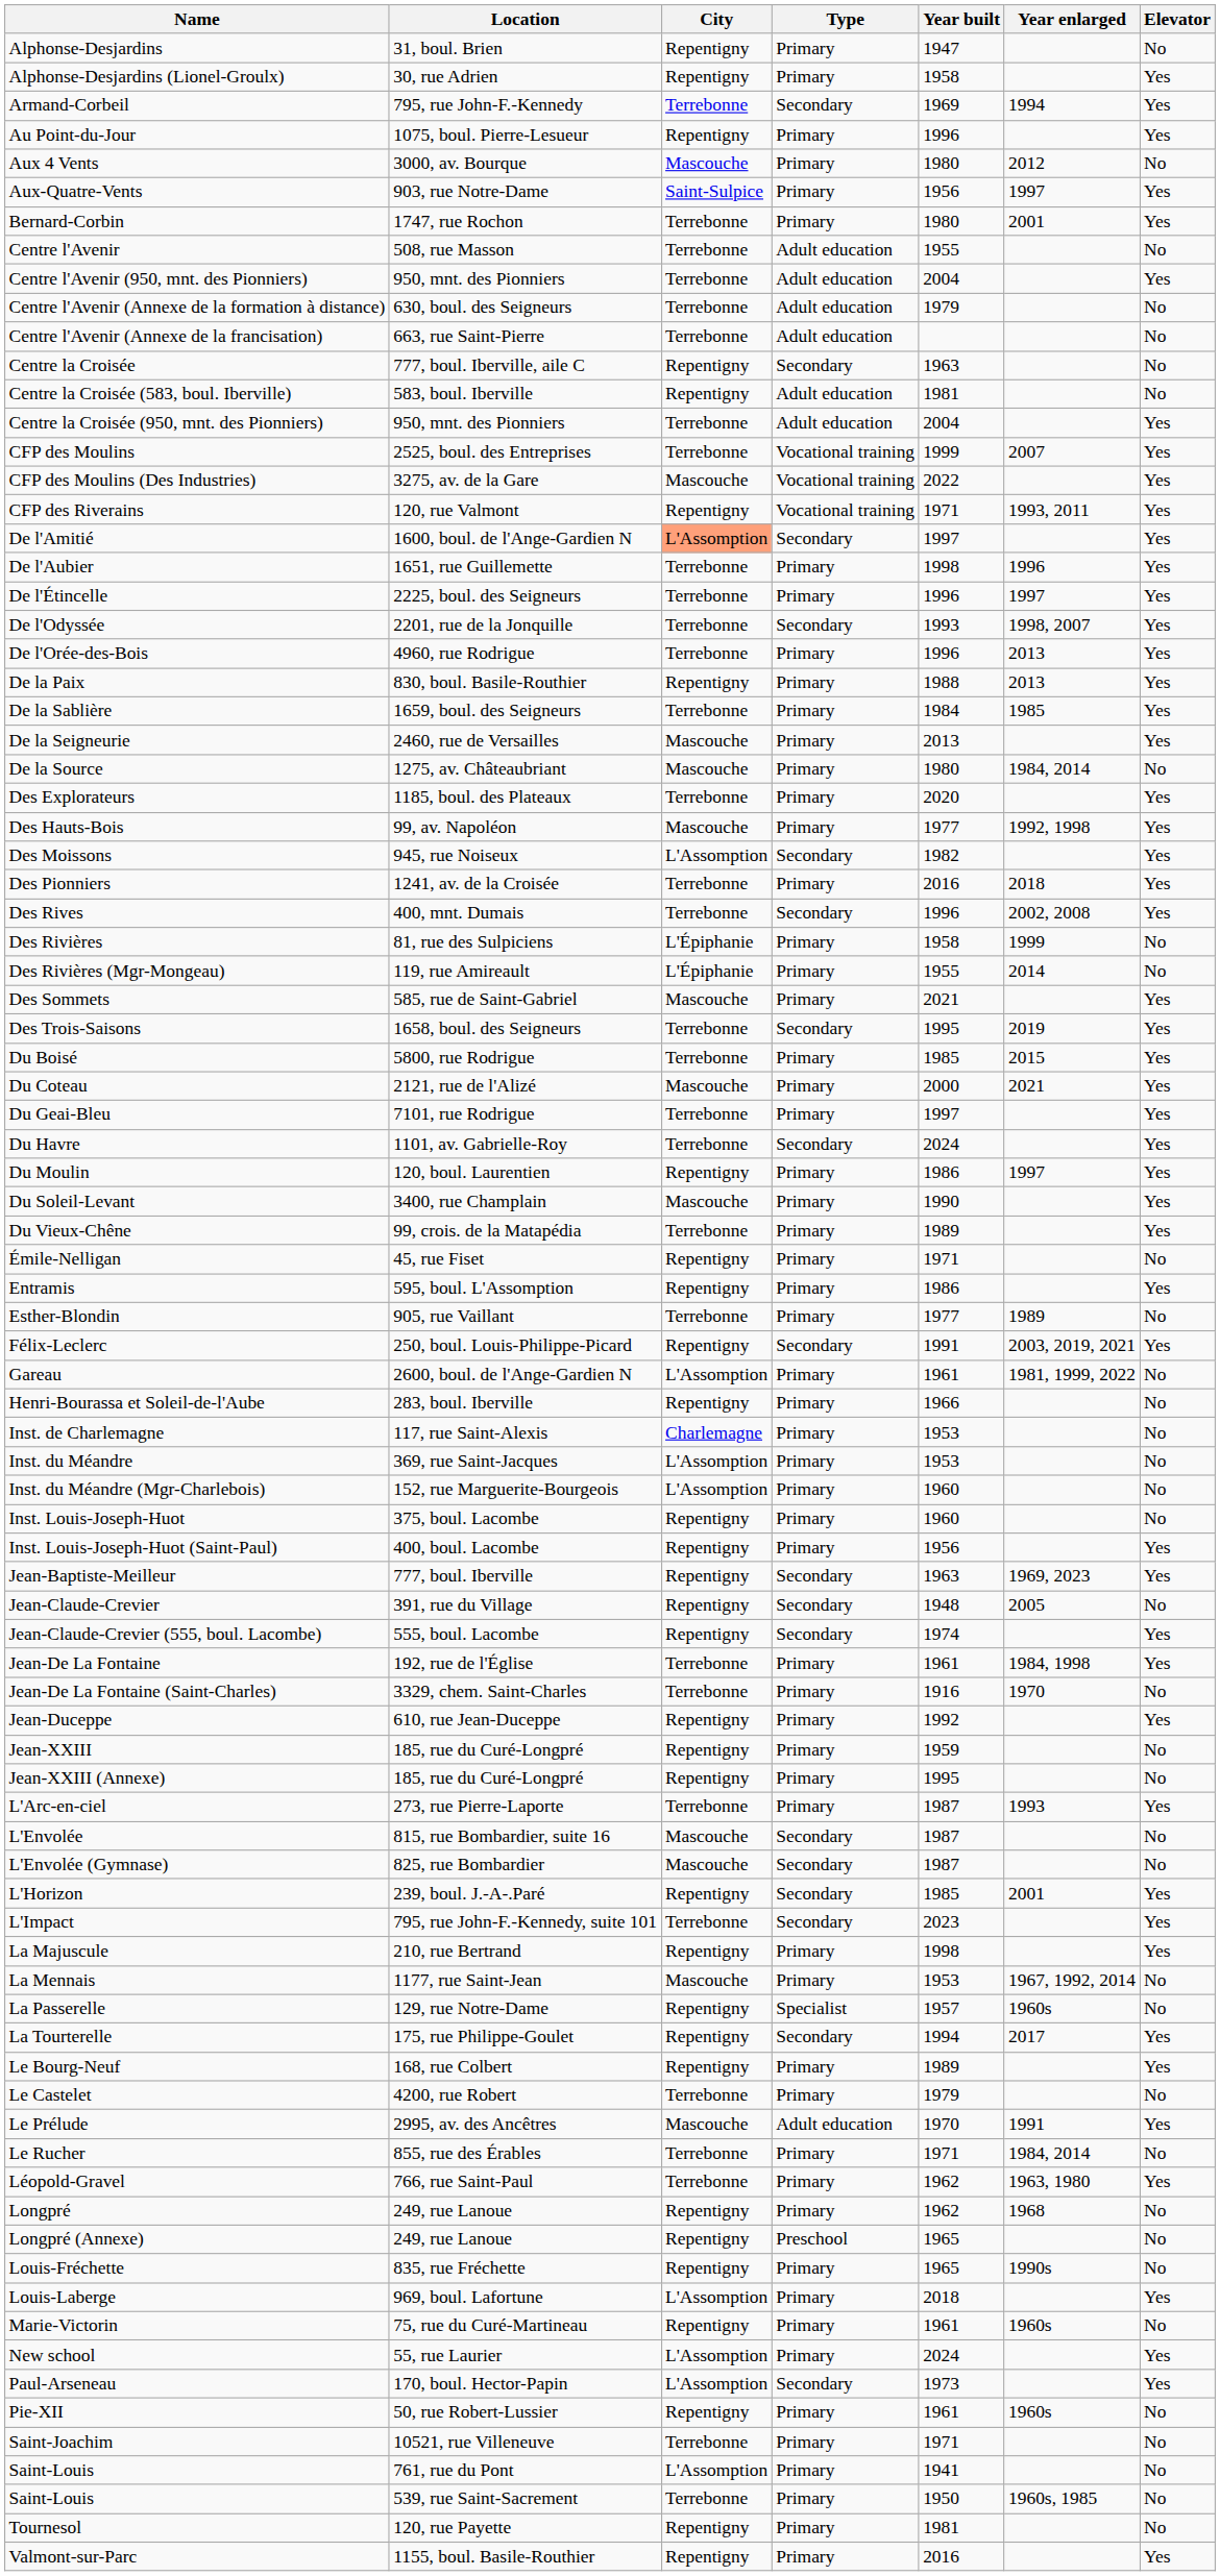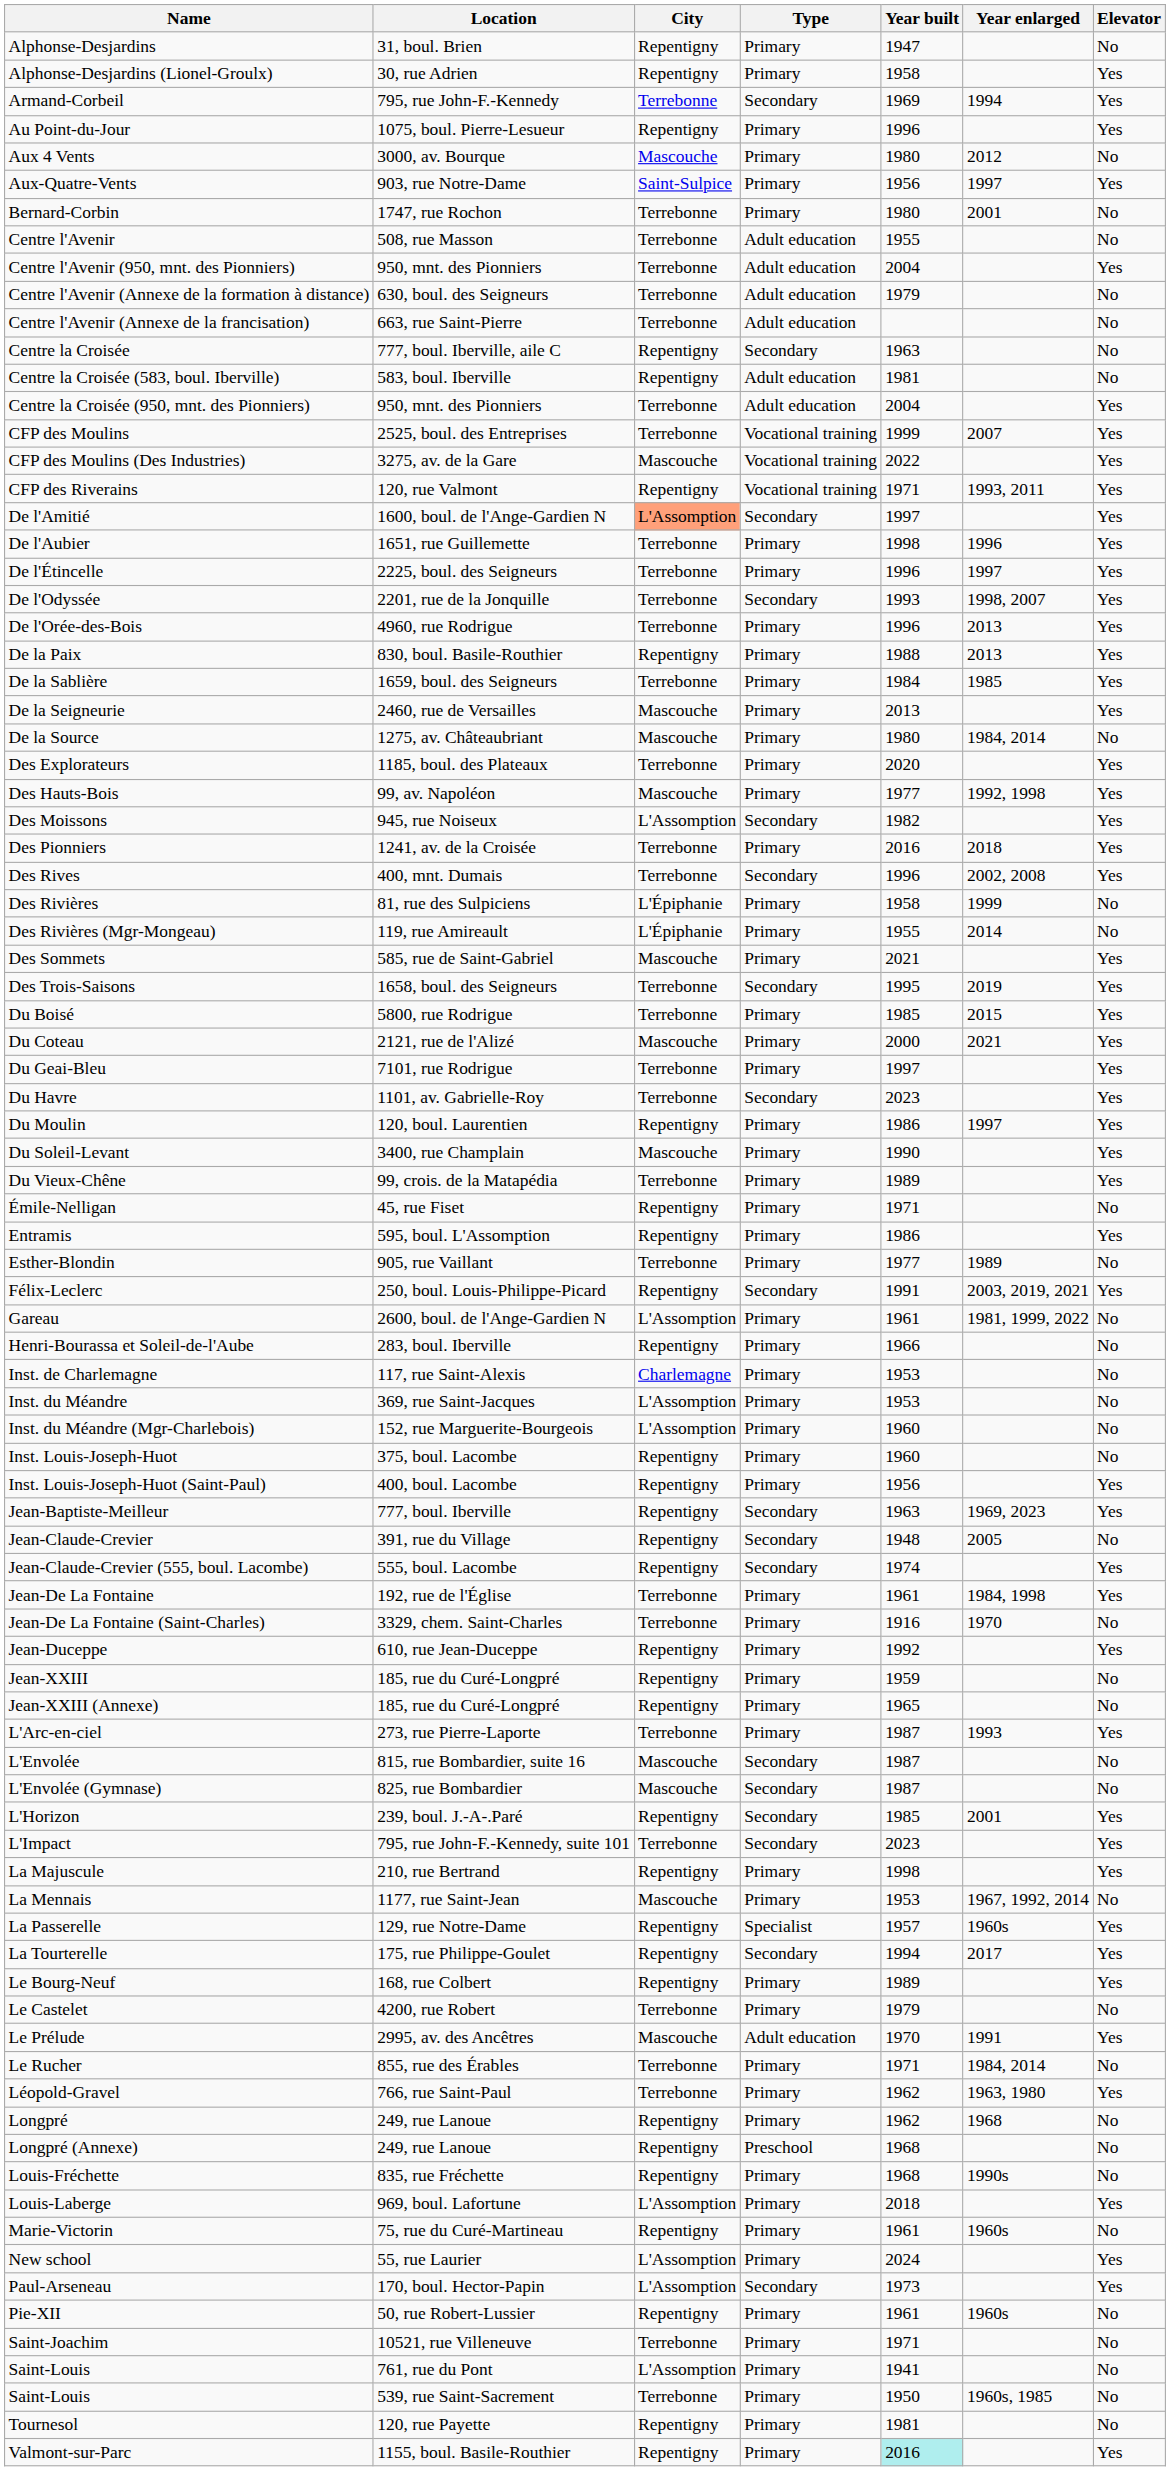Bernard-Corbin | Elevator: Yes -> No
Du Havre | Year built: 2024 -> 2023
Jean-XXIII (Annexe) | Year built: 1995 -> 1965
La Passerelle | Elevator: No -> Yes
Longpré (Annexe) | Year built: 1965 -> 1968
Louis-Fréchette | Year built: 1965 -> 1968
Valmont-sur-Parc | Year built: no background -> paleturquoise background
